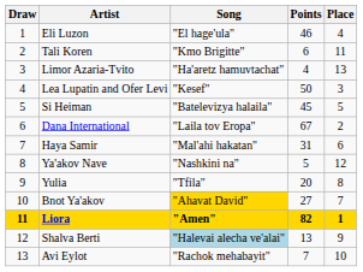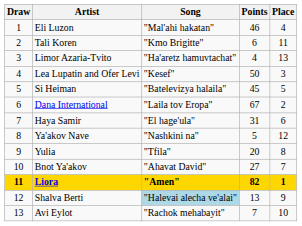Eli Luzon | Song: "El hage'ula" -> "Mal'ahi hakatan"
Haya Samir | Song: "Mal'ahi hakatan" -> "El hage'ula"
Bnot Ya'akov | Song: gold background -> no background
